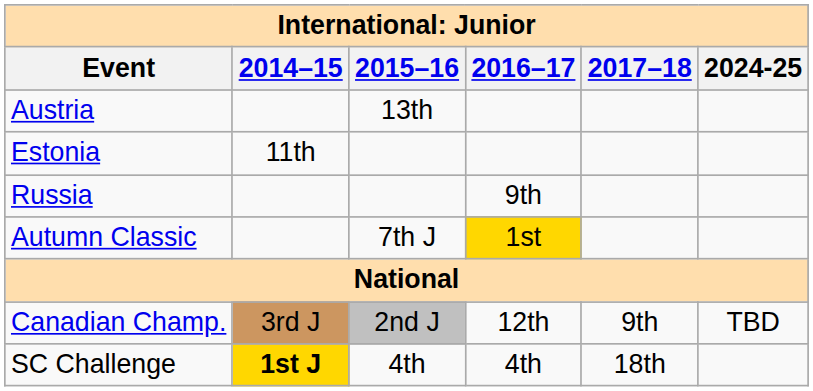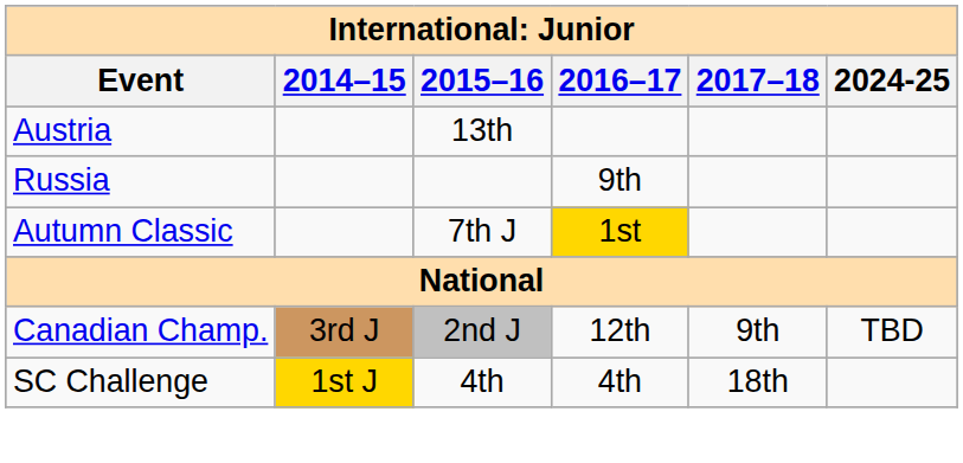- row: Estonia | 11th
SC Challenge | 2014–15: bold -> normal
